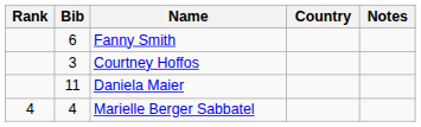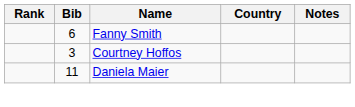- row: 4 | 4 | Marielle Berger Sabbatel
